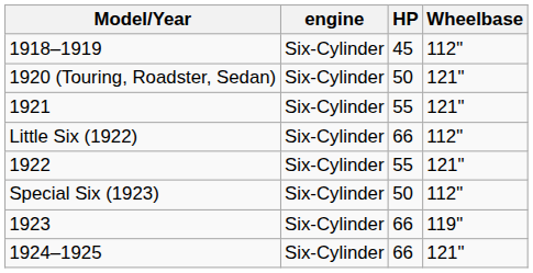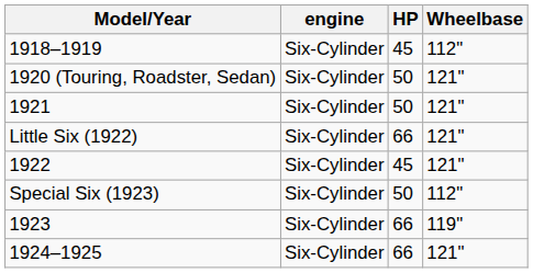1921 | HP: 55 -> 50
Little Six (1922) | Wheelbase: 112" -> 121"
1922 | HP: 55 -> 45
